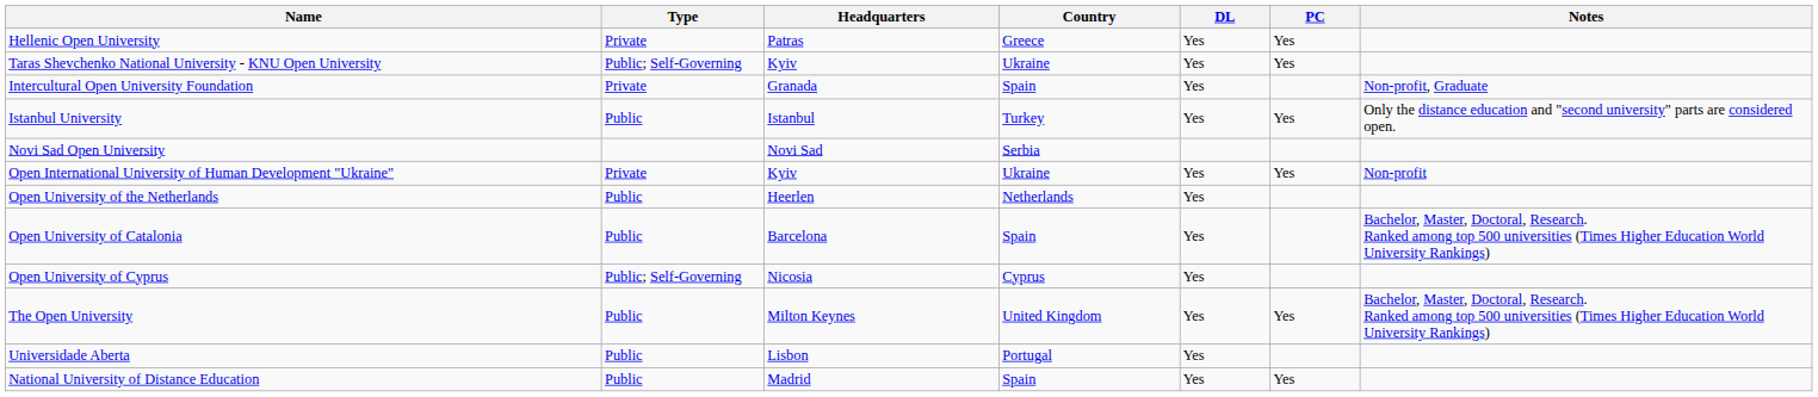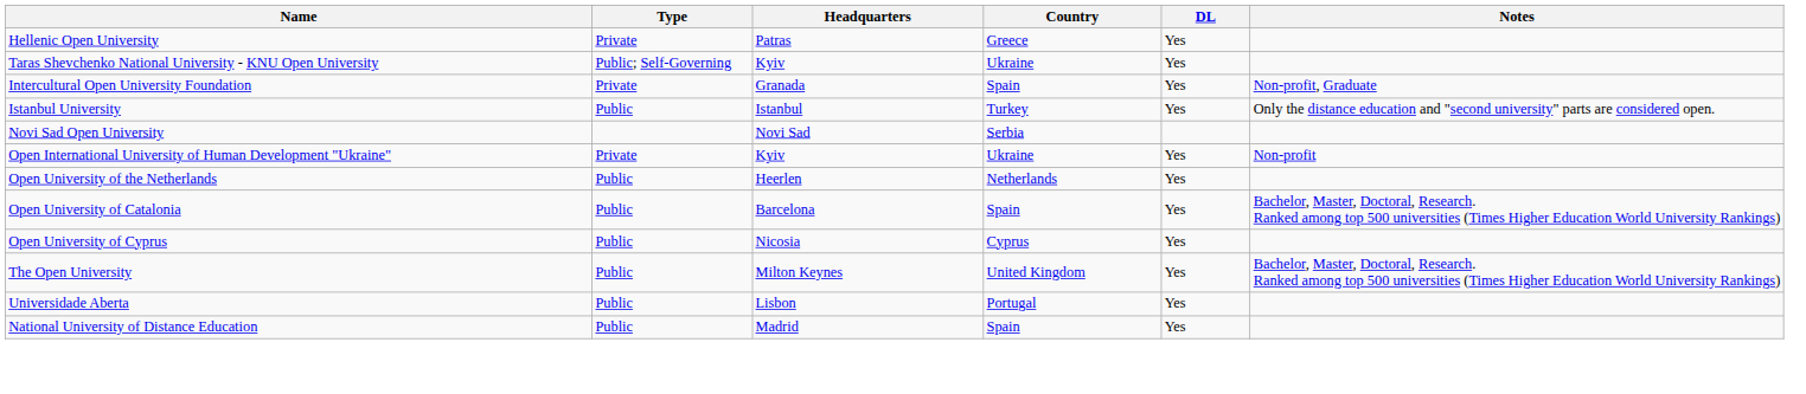- column: PC | Yes | Yes | Yes | Yes | Yes | Yes
Open University of Cyprus | Type: Public; Self-Governing -> Public
